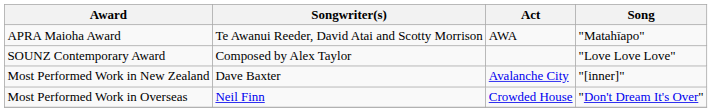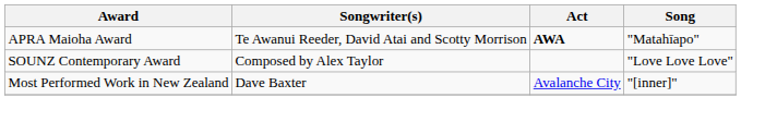APRA Maioha Award | Act: normal -> bold
- row: Most Performed Work in Overseas | Neil Finn | Crowded House | "Don't Dream It's Over"
